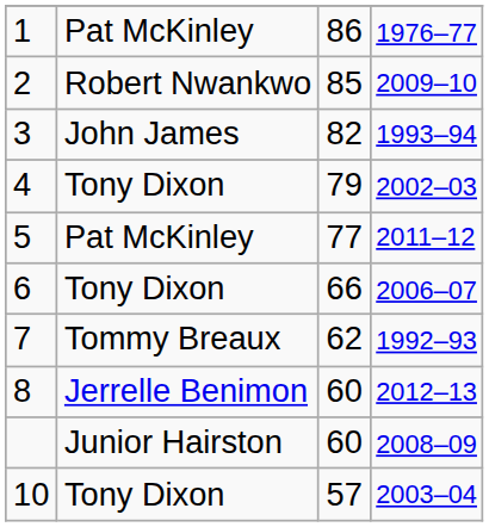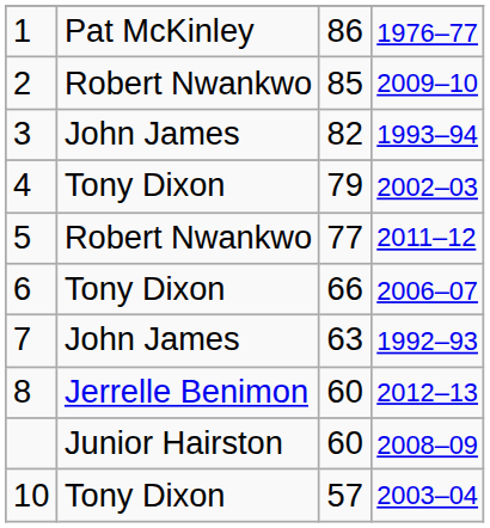5 | column 2: Pat McKinley -> Robert Nwankwo
7 | column 2: Tommy Breaux -> John James
7 | column 3: 62 -> 63
